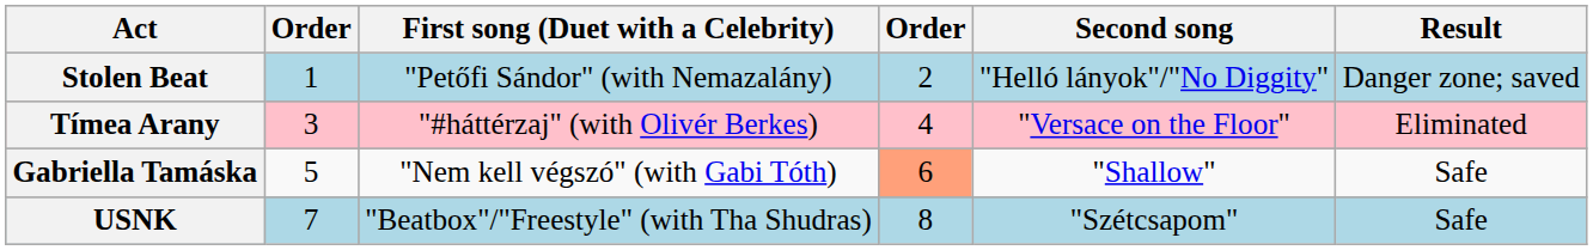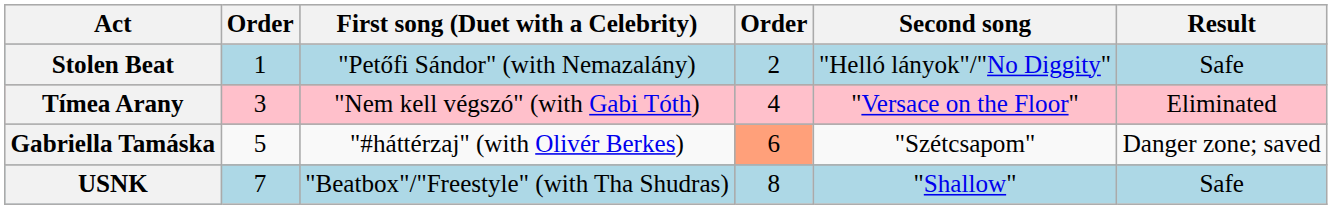Stolen Beat | Result: Danger zone; saved -> Safe
Tímea Arany | First song (Duet with a Celebrity): "#háttérzaj" (with Olivér Berkes) -> "Nem kell végszó" (with Gabi Tóth)
Gabriella Tamáska | First song (Duet with a Celebrity): "Nem kell végszó" (with Gabi Tóth) -> "#háttérzaj" (with Olivér Berkes)
Gabriella Tamáska | Second song: "Shallow" -> "Szétcsapom"
Gabriella Tamáska | Result: Safe -> Danger zone; saved
USNK | Second song: "Szétcsapom" -> "Shallow"
